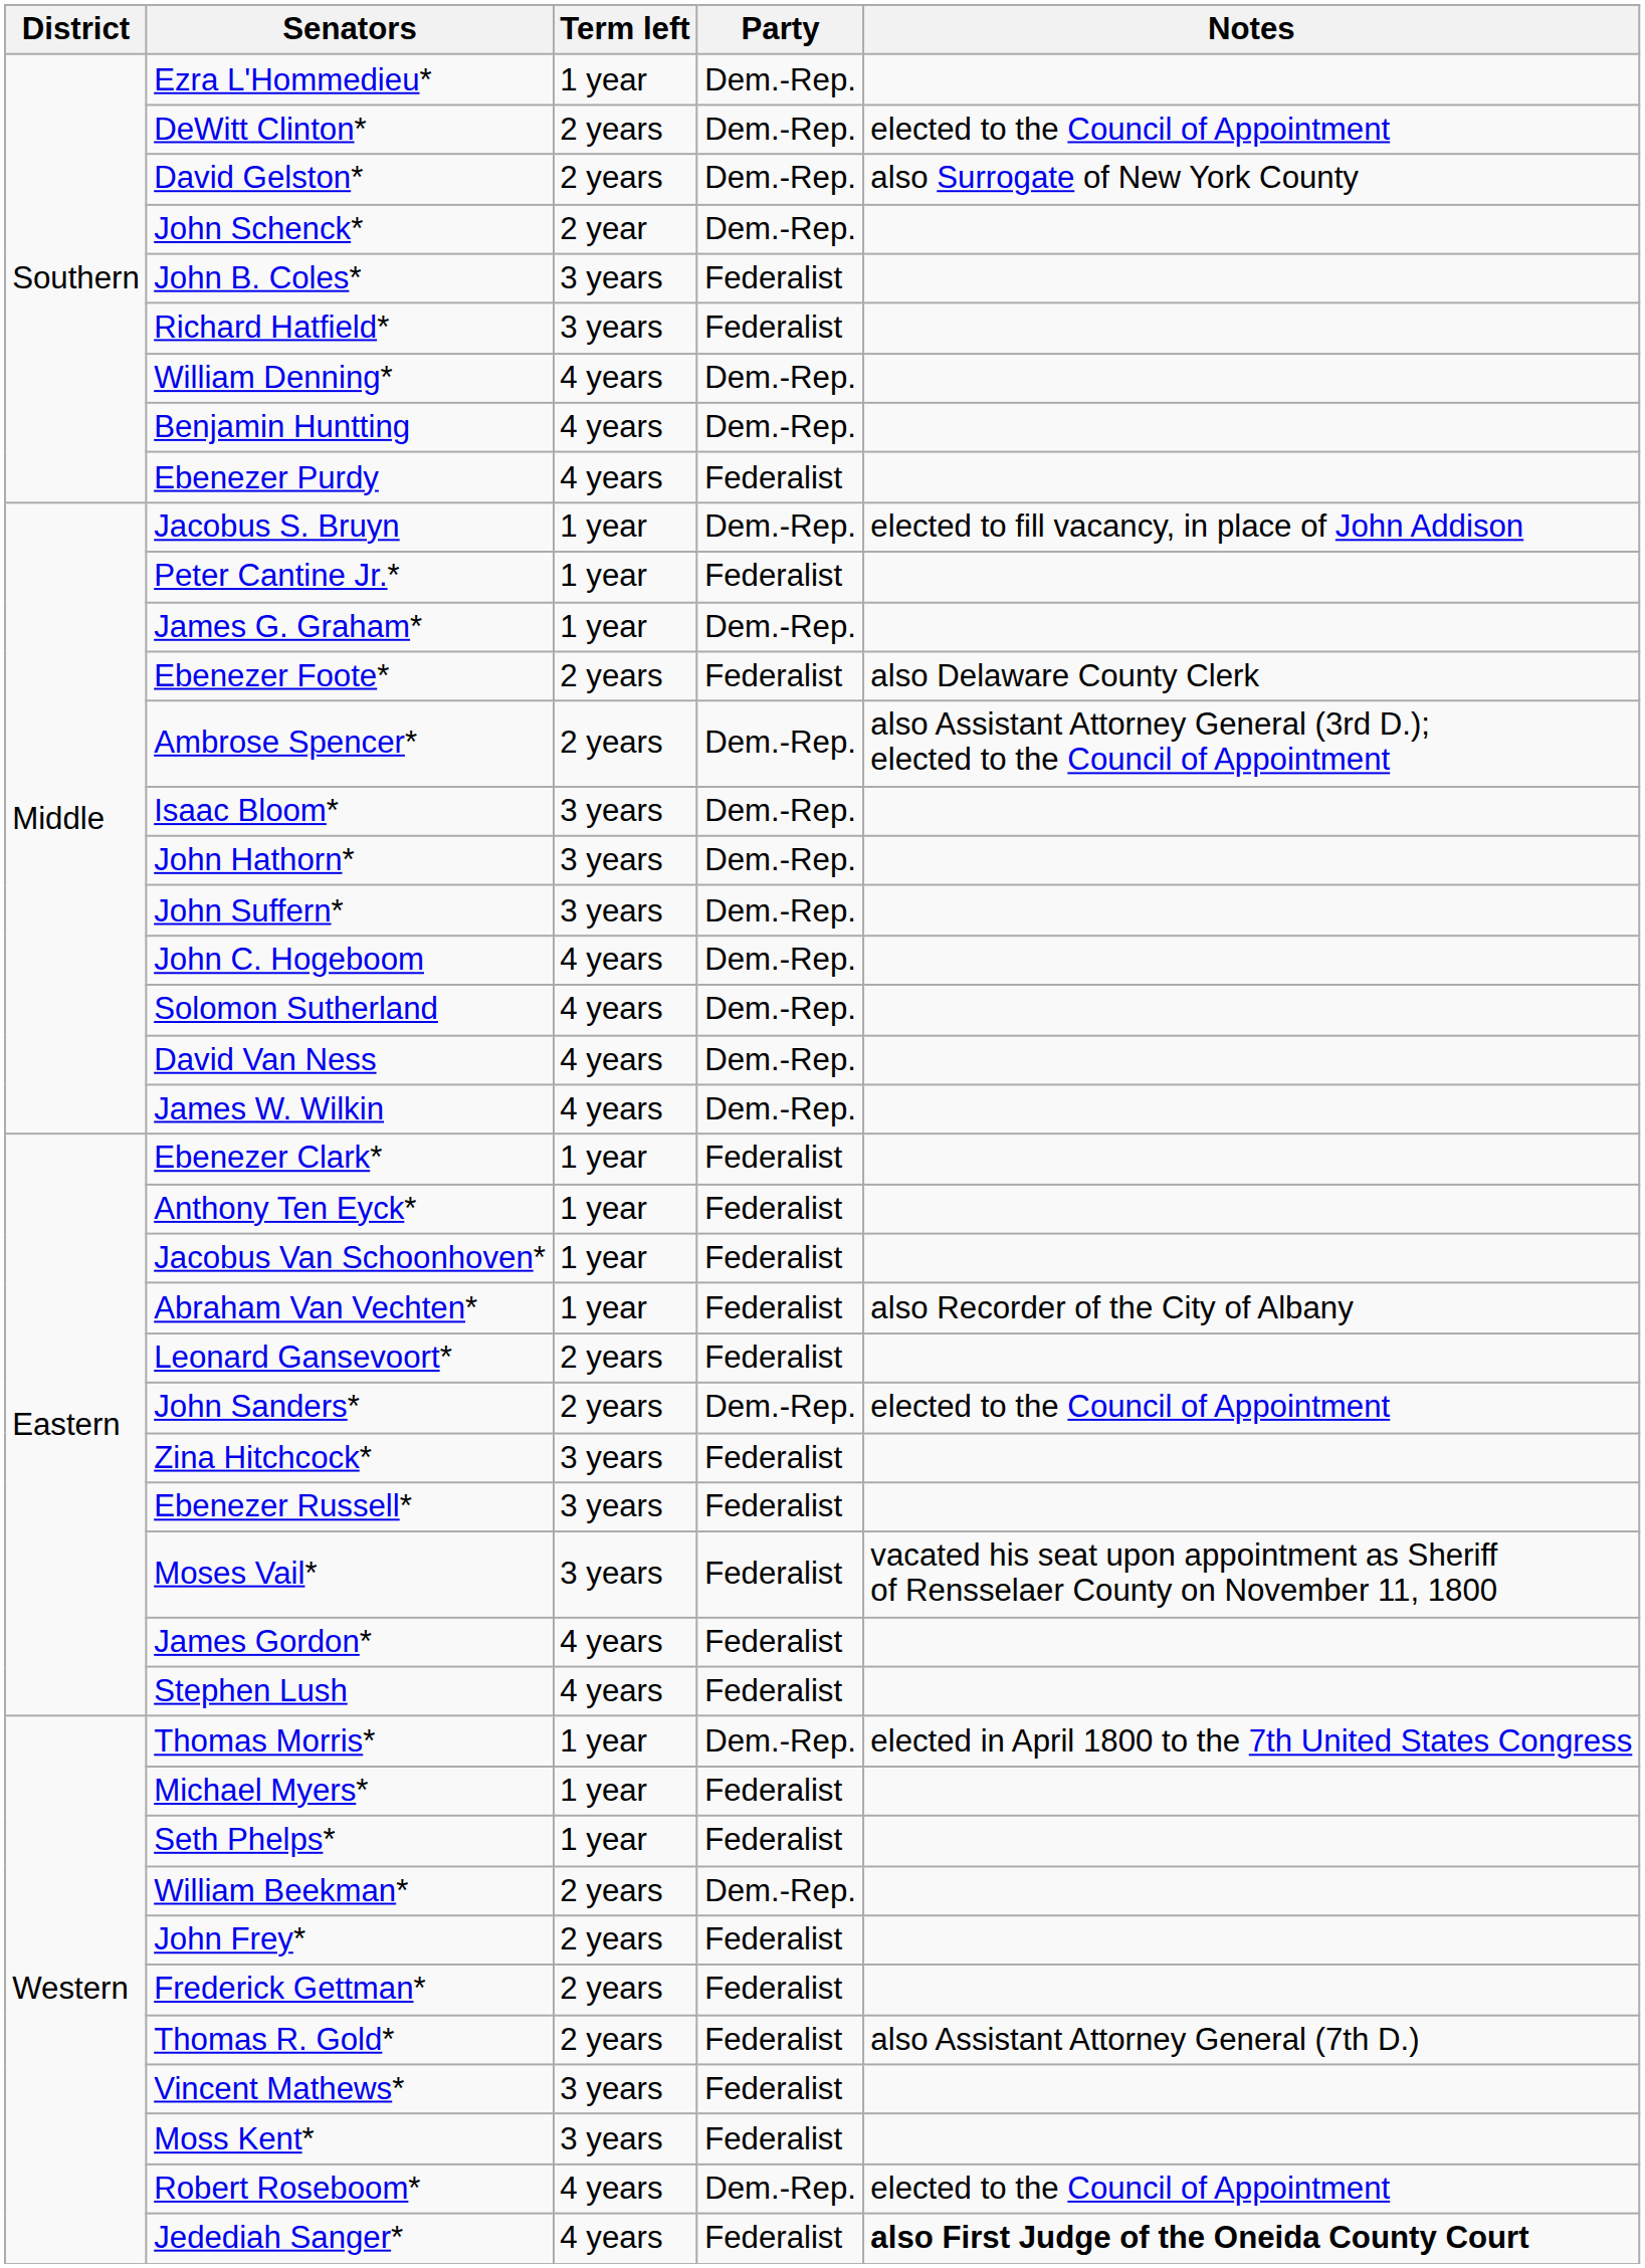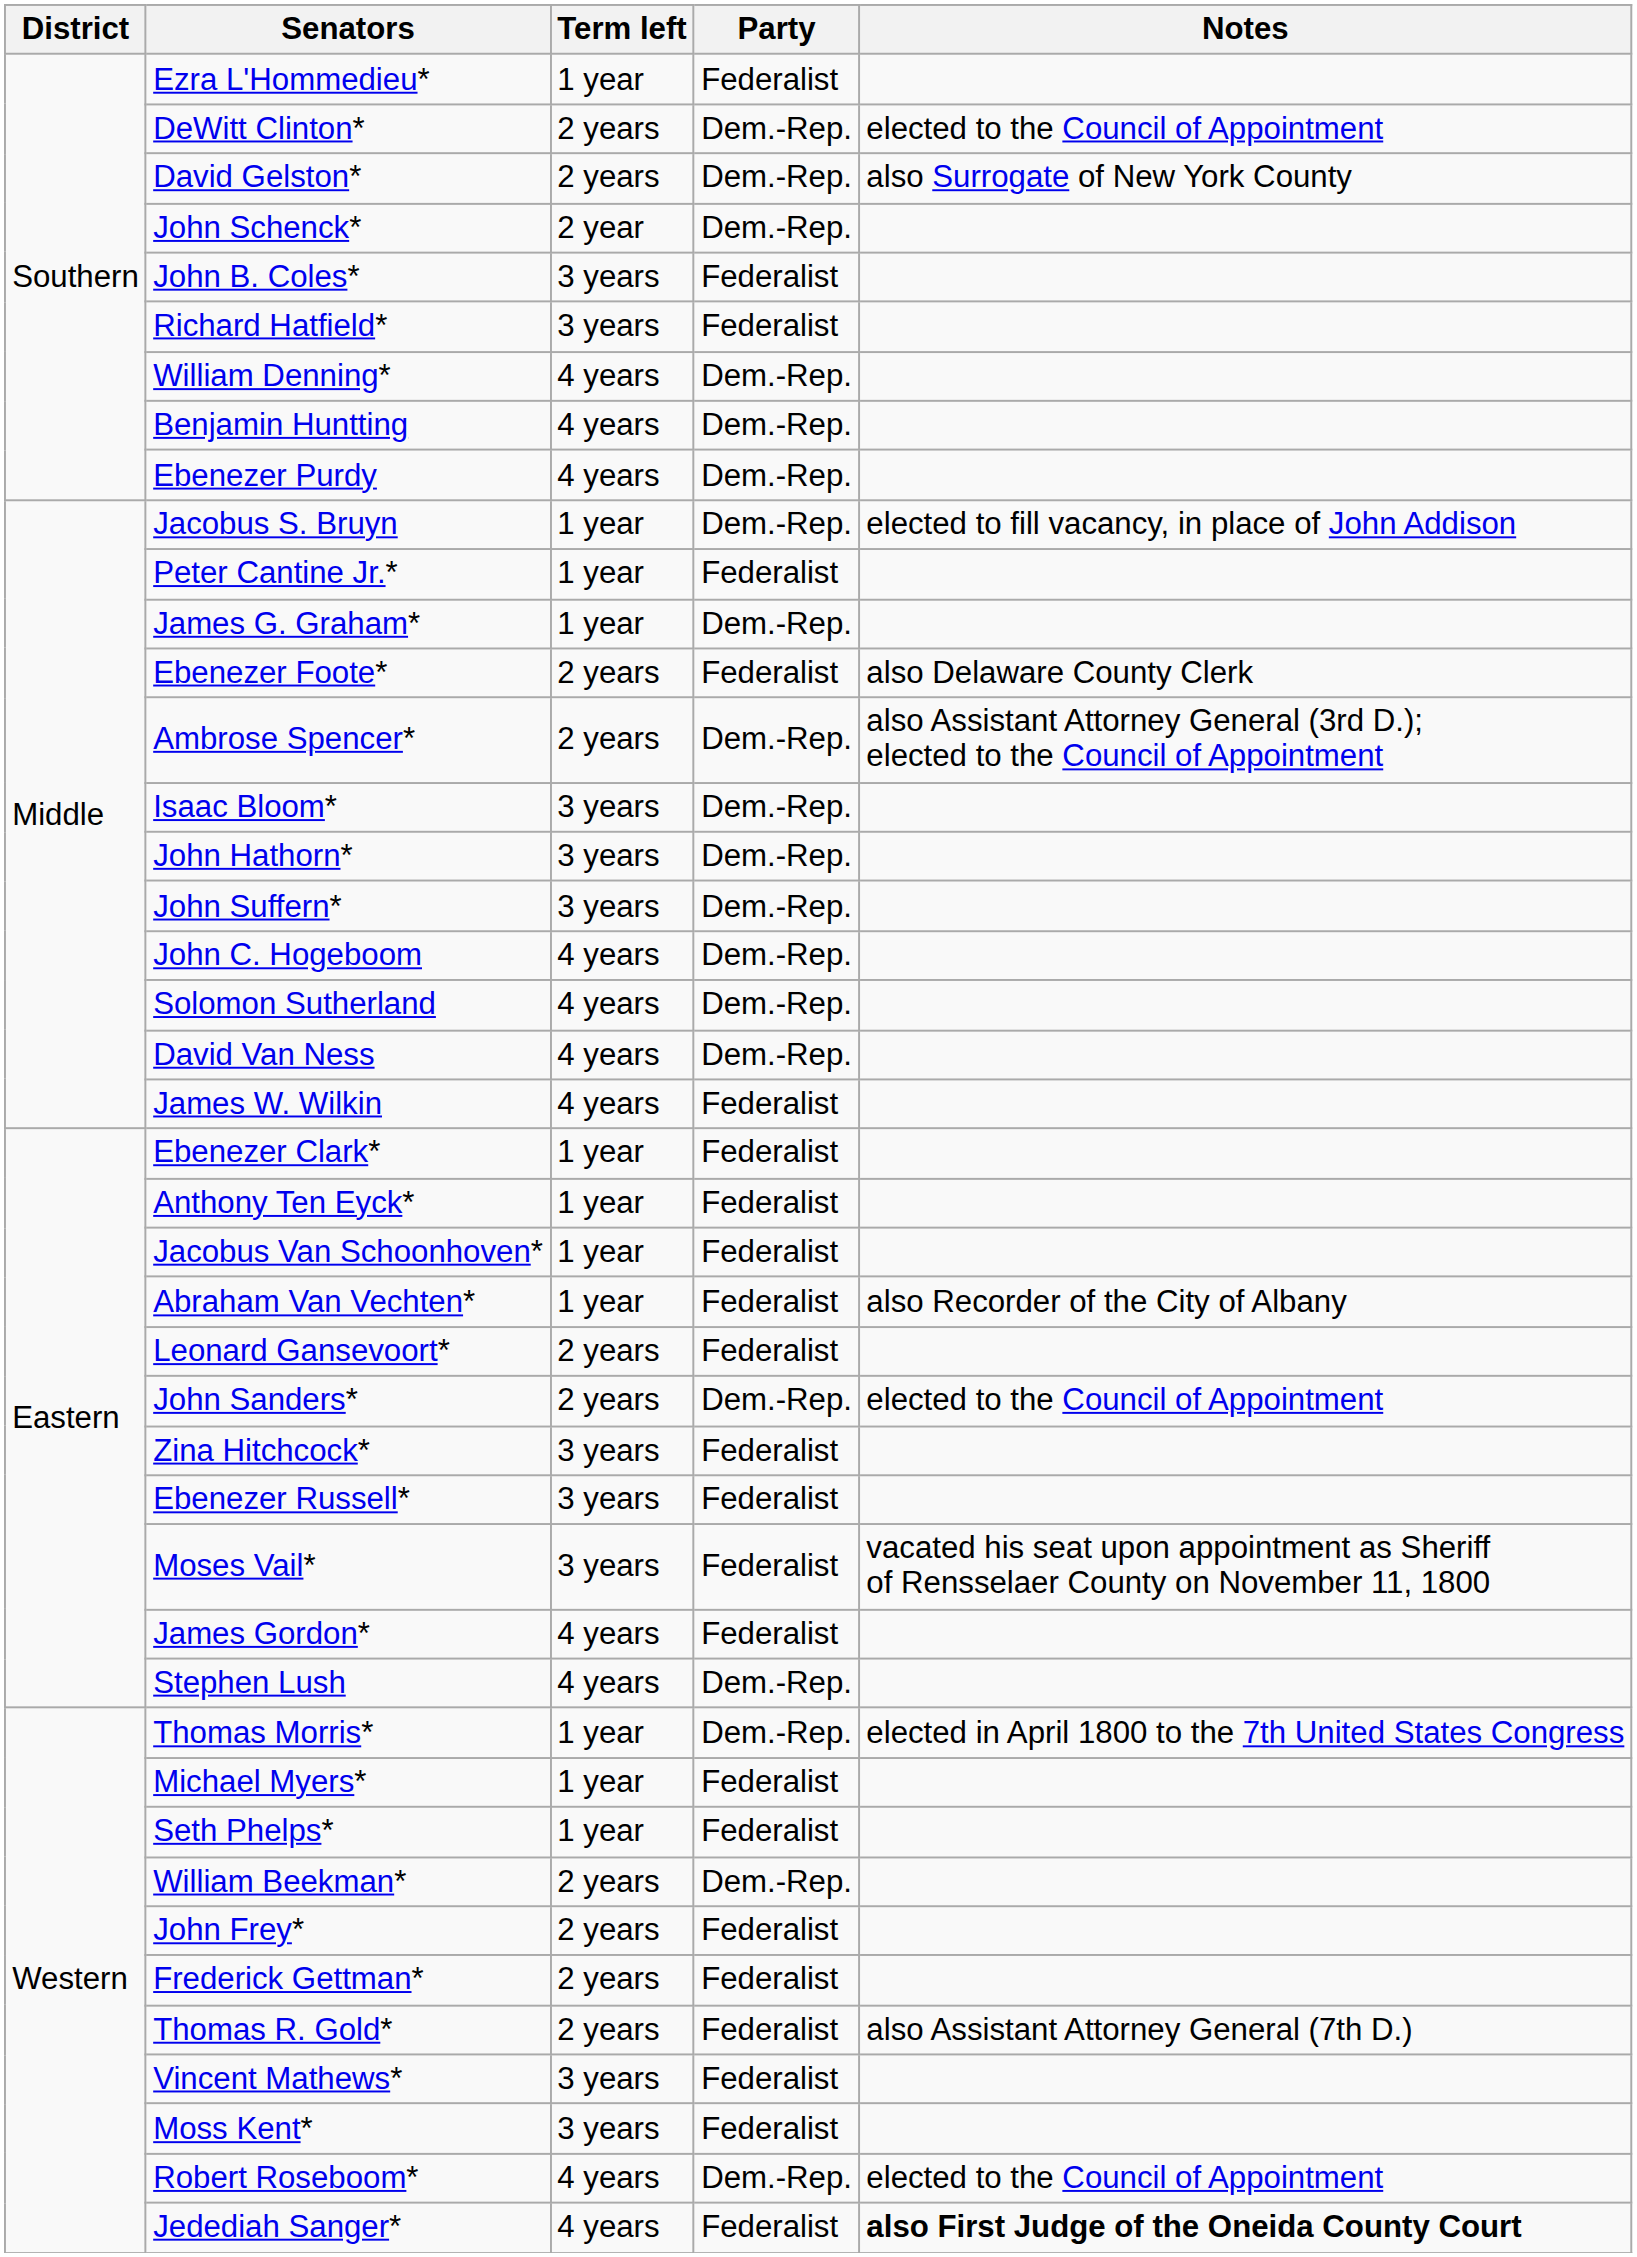Ezra L'Hommedieu* | Party: Dem.-Rep. -> Federalist
Ebenezer Purdy | Party: Federalist -> Dem.-Rep.
James W. Wilkin | Party: Dem.-Rep. -> Federalist
Stephen Lush | Party: Federalist -> Dem.-Rep.
